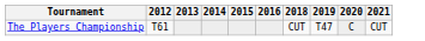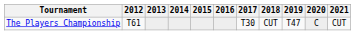+ column: 2017 | T30
